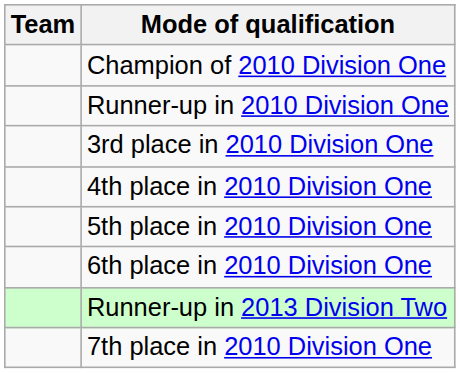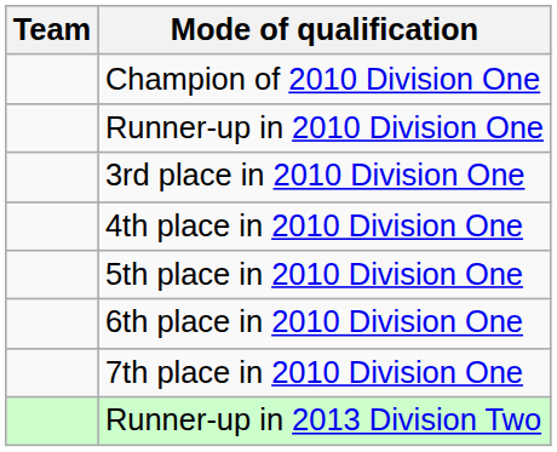rows swapped: 7th place in 2010 Division One <-> Runner-up in 2013 Division Two
